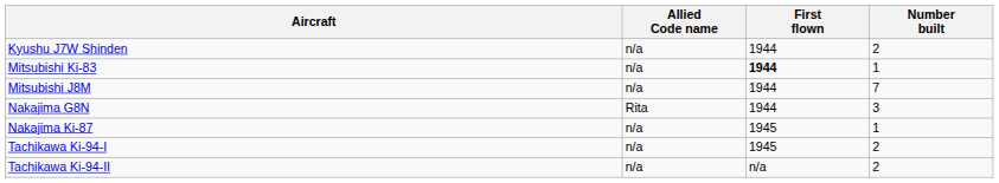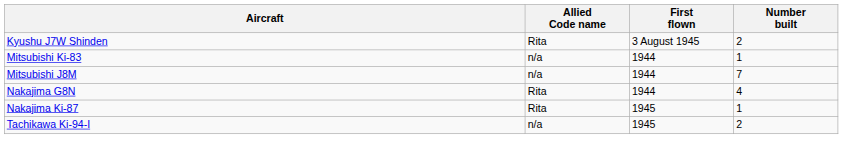Kyushu J7W Shinden | Allied Code name: n/a -> Rita
Kyushu J7W Shinden | First flown: 1944 -> 3 August 1945
Mitsubishi Ki-83 | First flown: bold -> normal
Nakajima G8N | Number built: 3 -> 4
Nakajima Ki-87 | Allied Code name: n/a -> Rita
- row: Tachikawa Ki-94-II | n/a | n/a | 2
